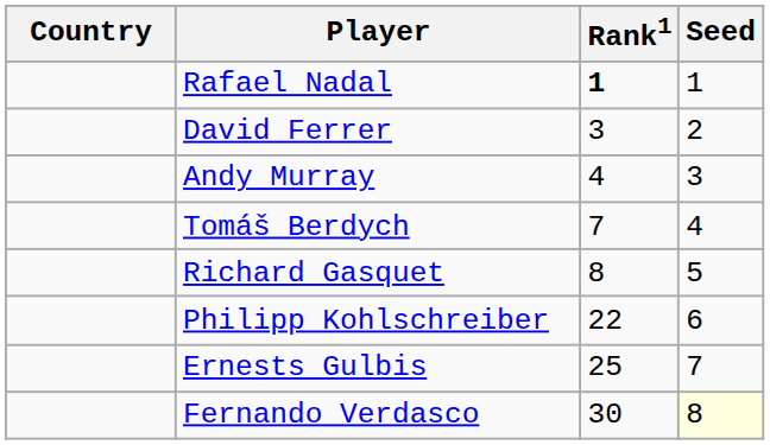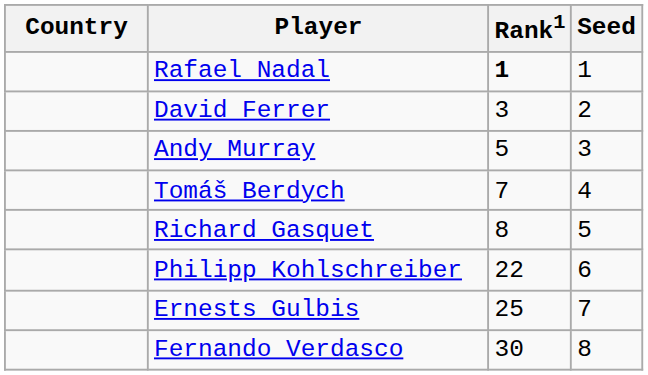Andy Murray | Rank1: 4 -> 5
Fernando Verdasco | Seed: lightyellow background -> no background
